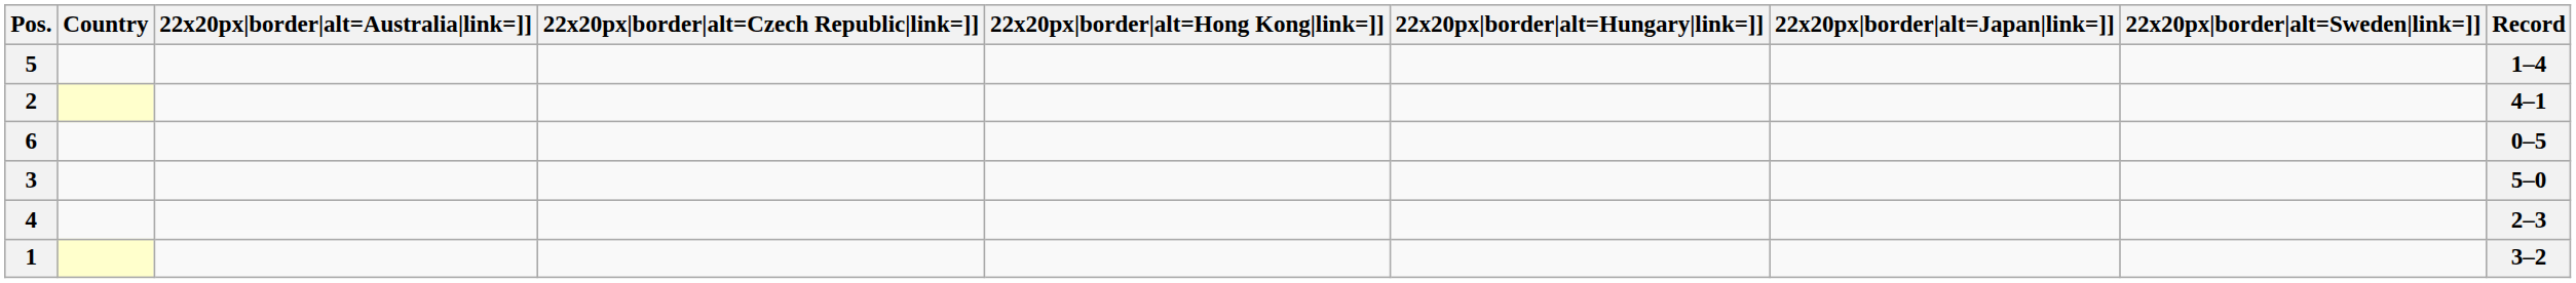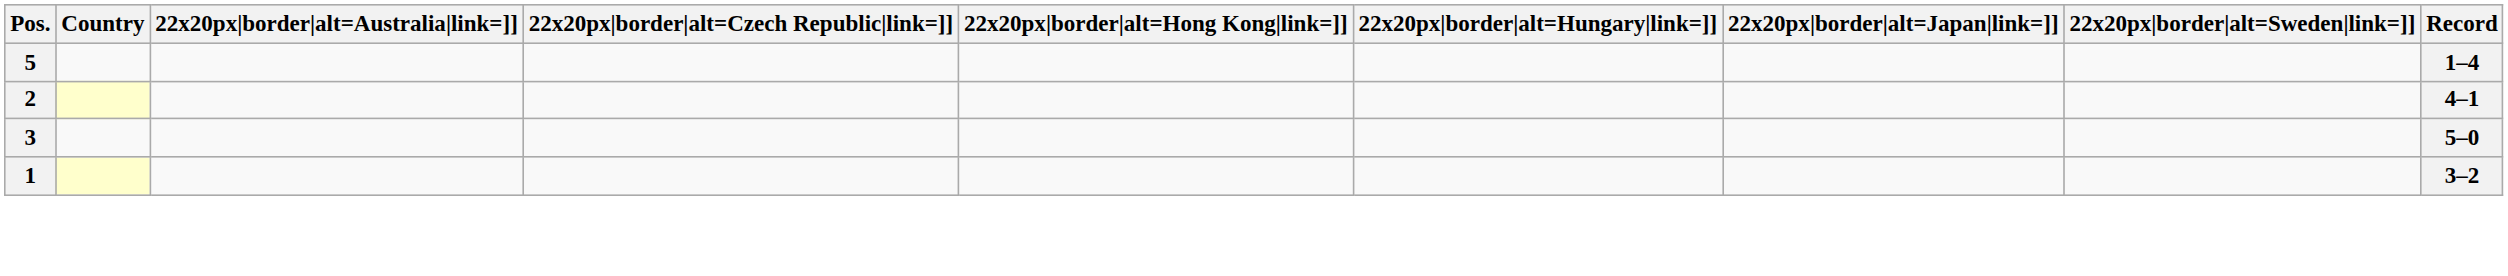- row: 6 | 0–5
- row: 4 | 2–3
